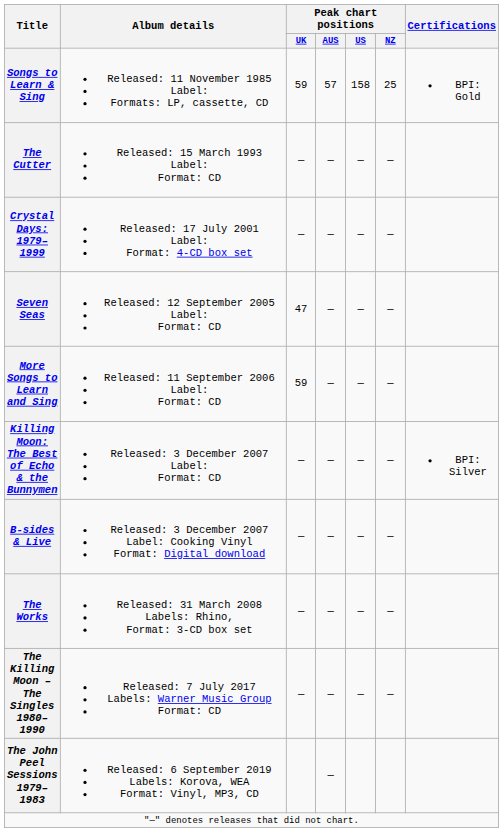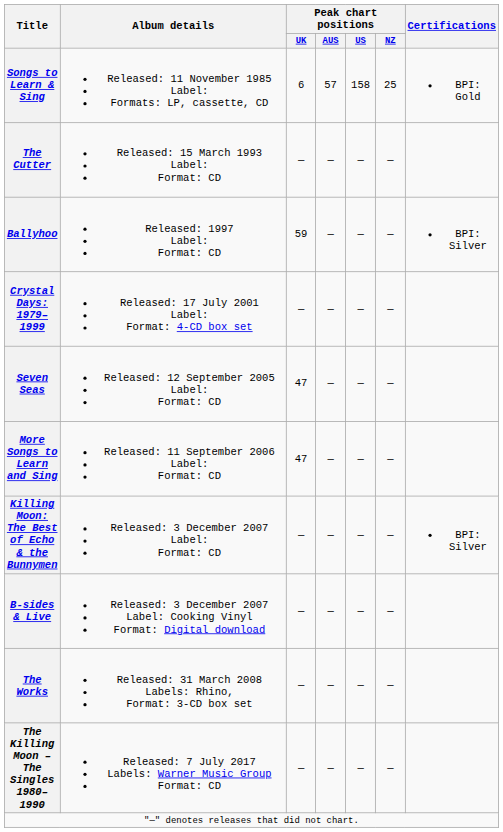Songs to Learn & Sing | Peak chart positions / UK: 59 -> 6
+ row: Ballyhoo | Released: 1997 Label: Format: CD | 59 | — | — | — | BPI: Silver
More Songs to Learn and Sing | Peak chart positions / UK: 59 -> 47
- row: The John Peel Sessions 1979–1983 | Released: 6 September 2019 Labels: Korova, WEA Format: Vinyl, MP3, CD | —
